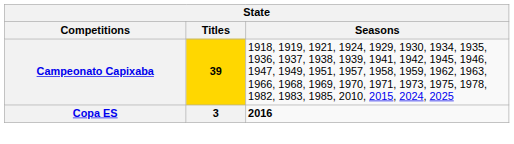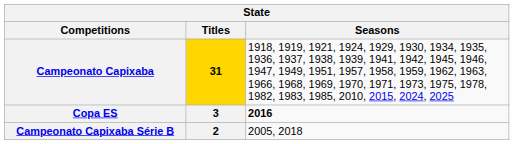Campeonato Capixaba | Titles: 39 -> 31
+ row: Campeonato Capixaba Série B | 2 | 2005, 2018
